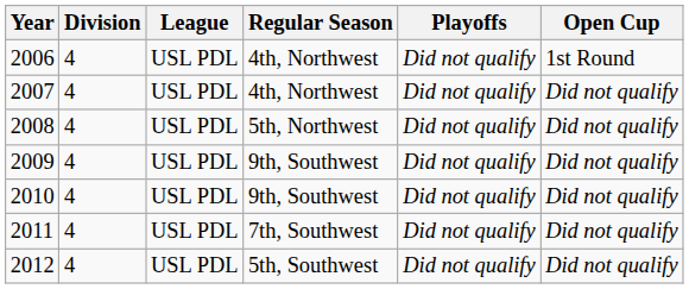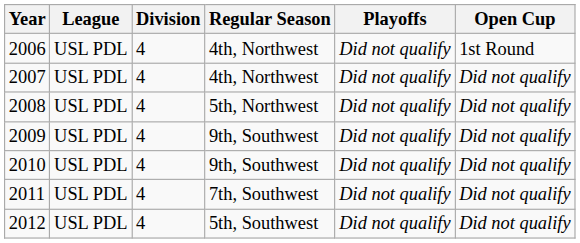columns swapped: Division <-> League
